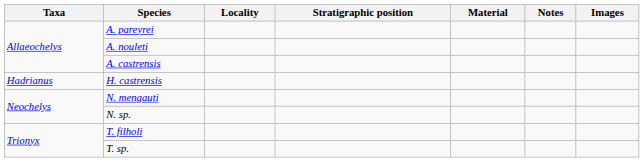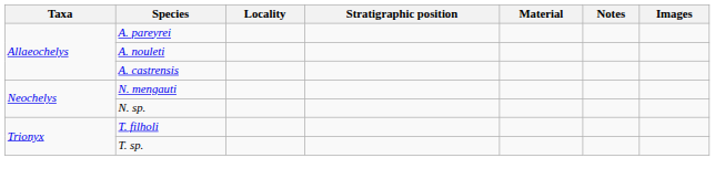- row: Hadrianus | H. castrensis
